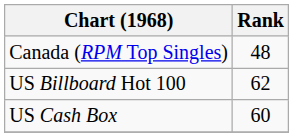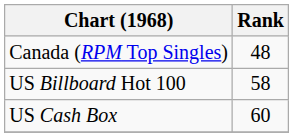US Billboard Hot 100 | Rank: 62 -> 58
